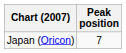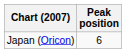Japan (Oricon) | Peak position: 7 -> 6
